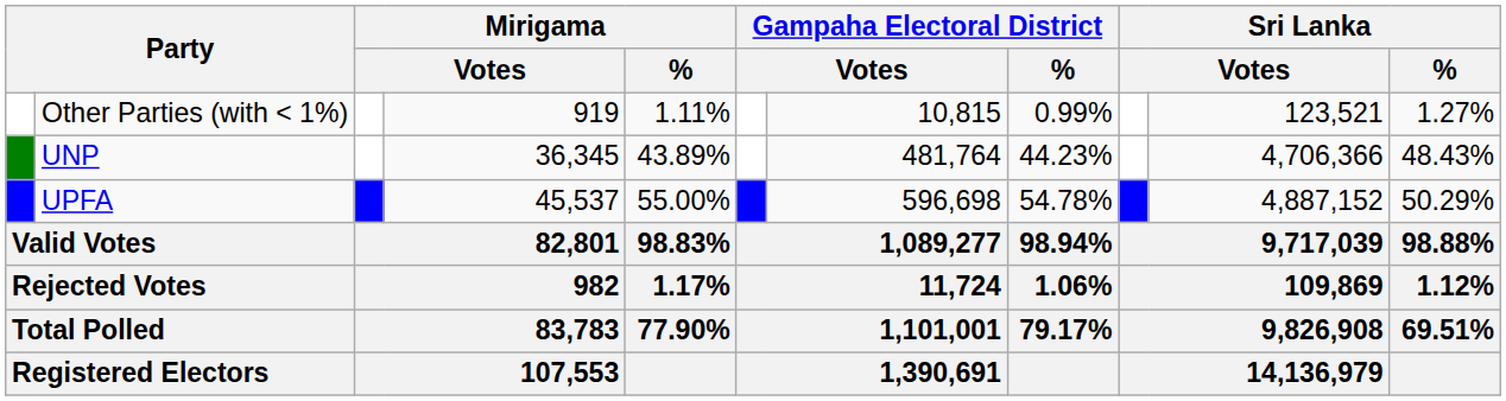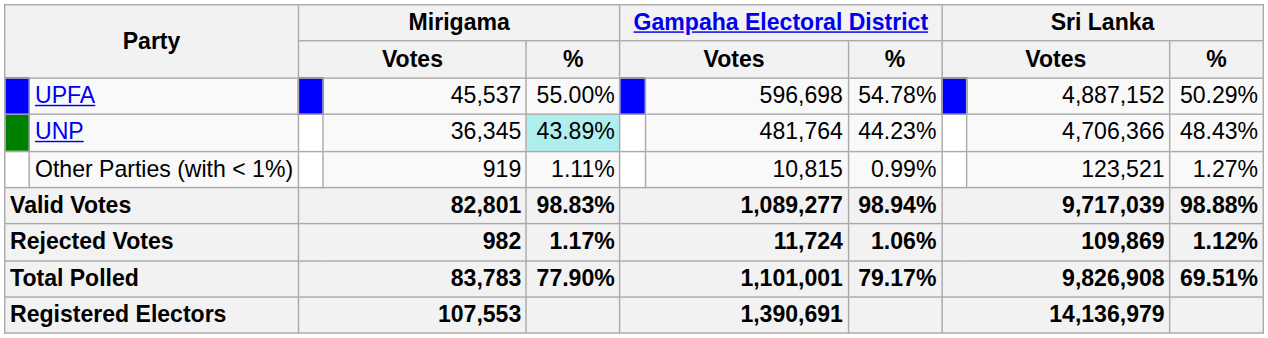rows swapped: UPFA <-> Other Parties (with < 1%)
UNP | Mirigama / %: no background -> paleturquoise background
